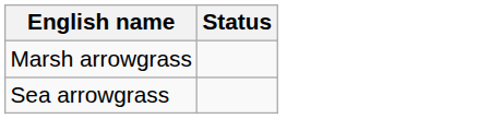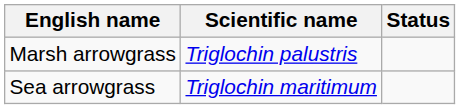+ column: Scientific name | Triglochin palustris | Triglochin maritimum
